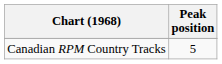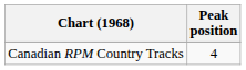Canadian RPM Country Tracks | Peak position: 5 -> 4
